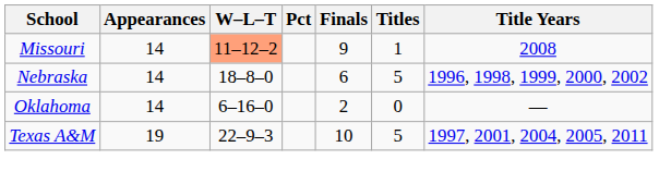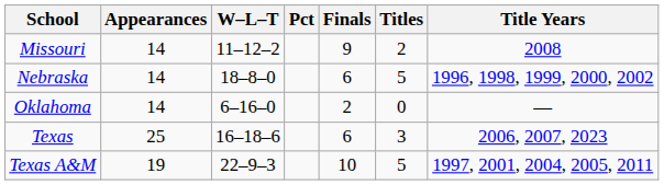Missouri | W–L–T: lightsalmon background -> no background
Missouri | Titles: 1 -> 2
+ row: Texas | 25 | 16–18–6 | 6 | 3 | 2006, 2007, 2023
